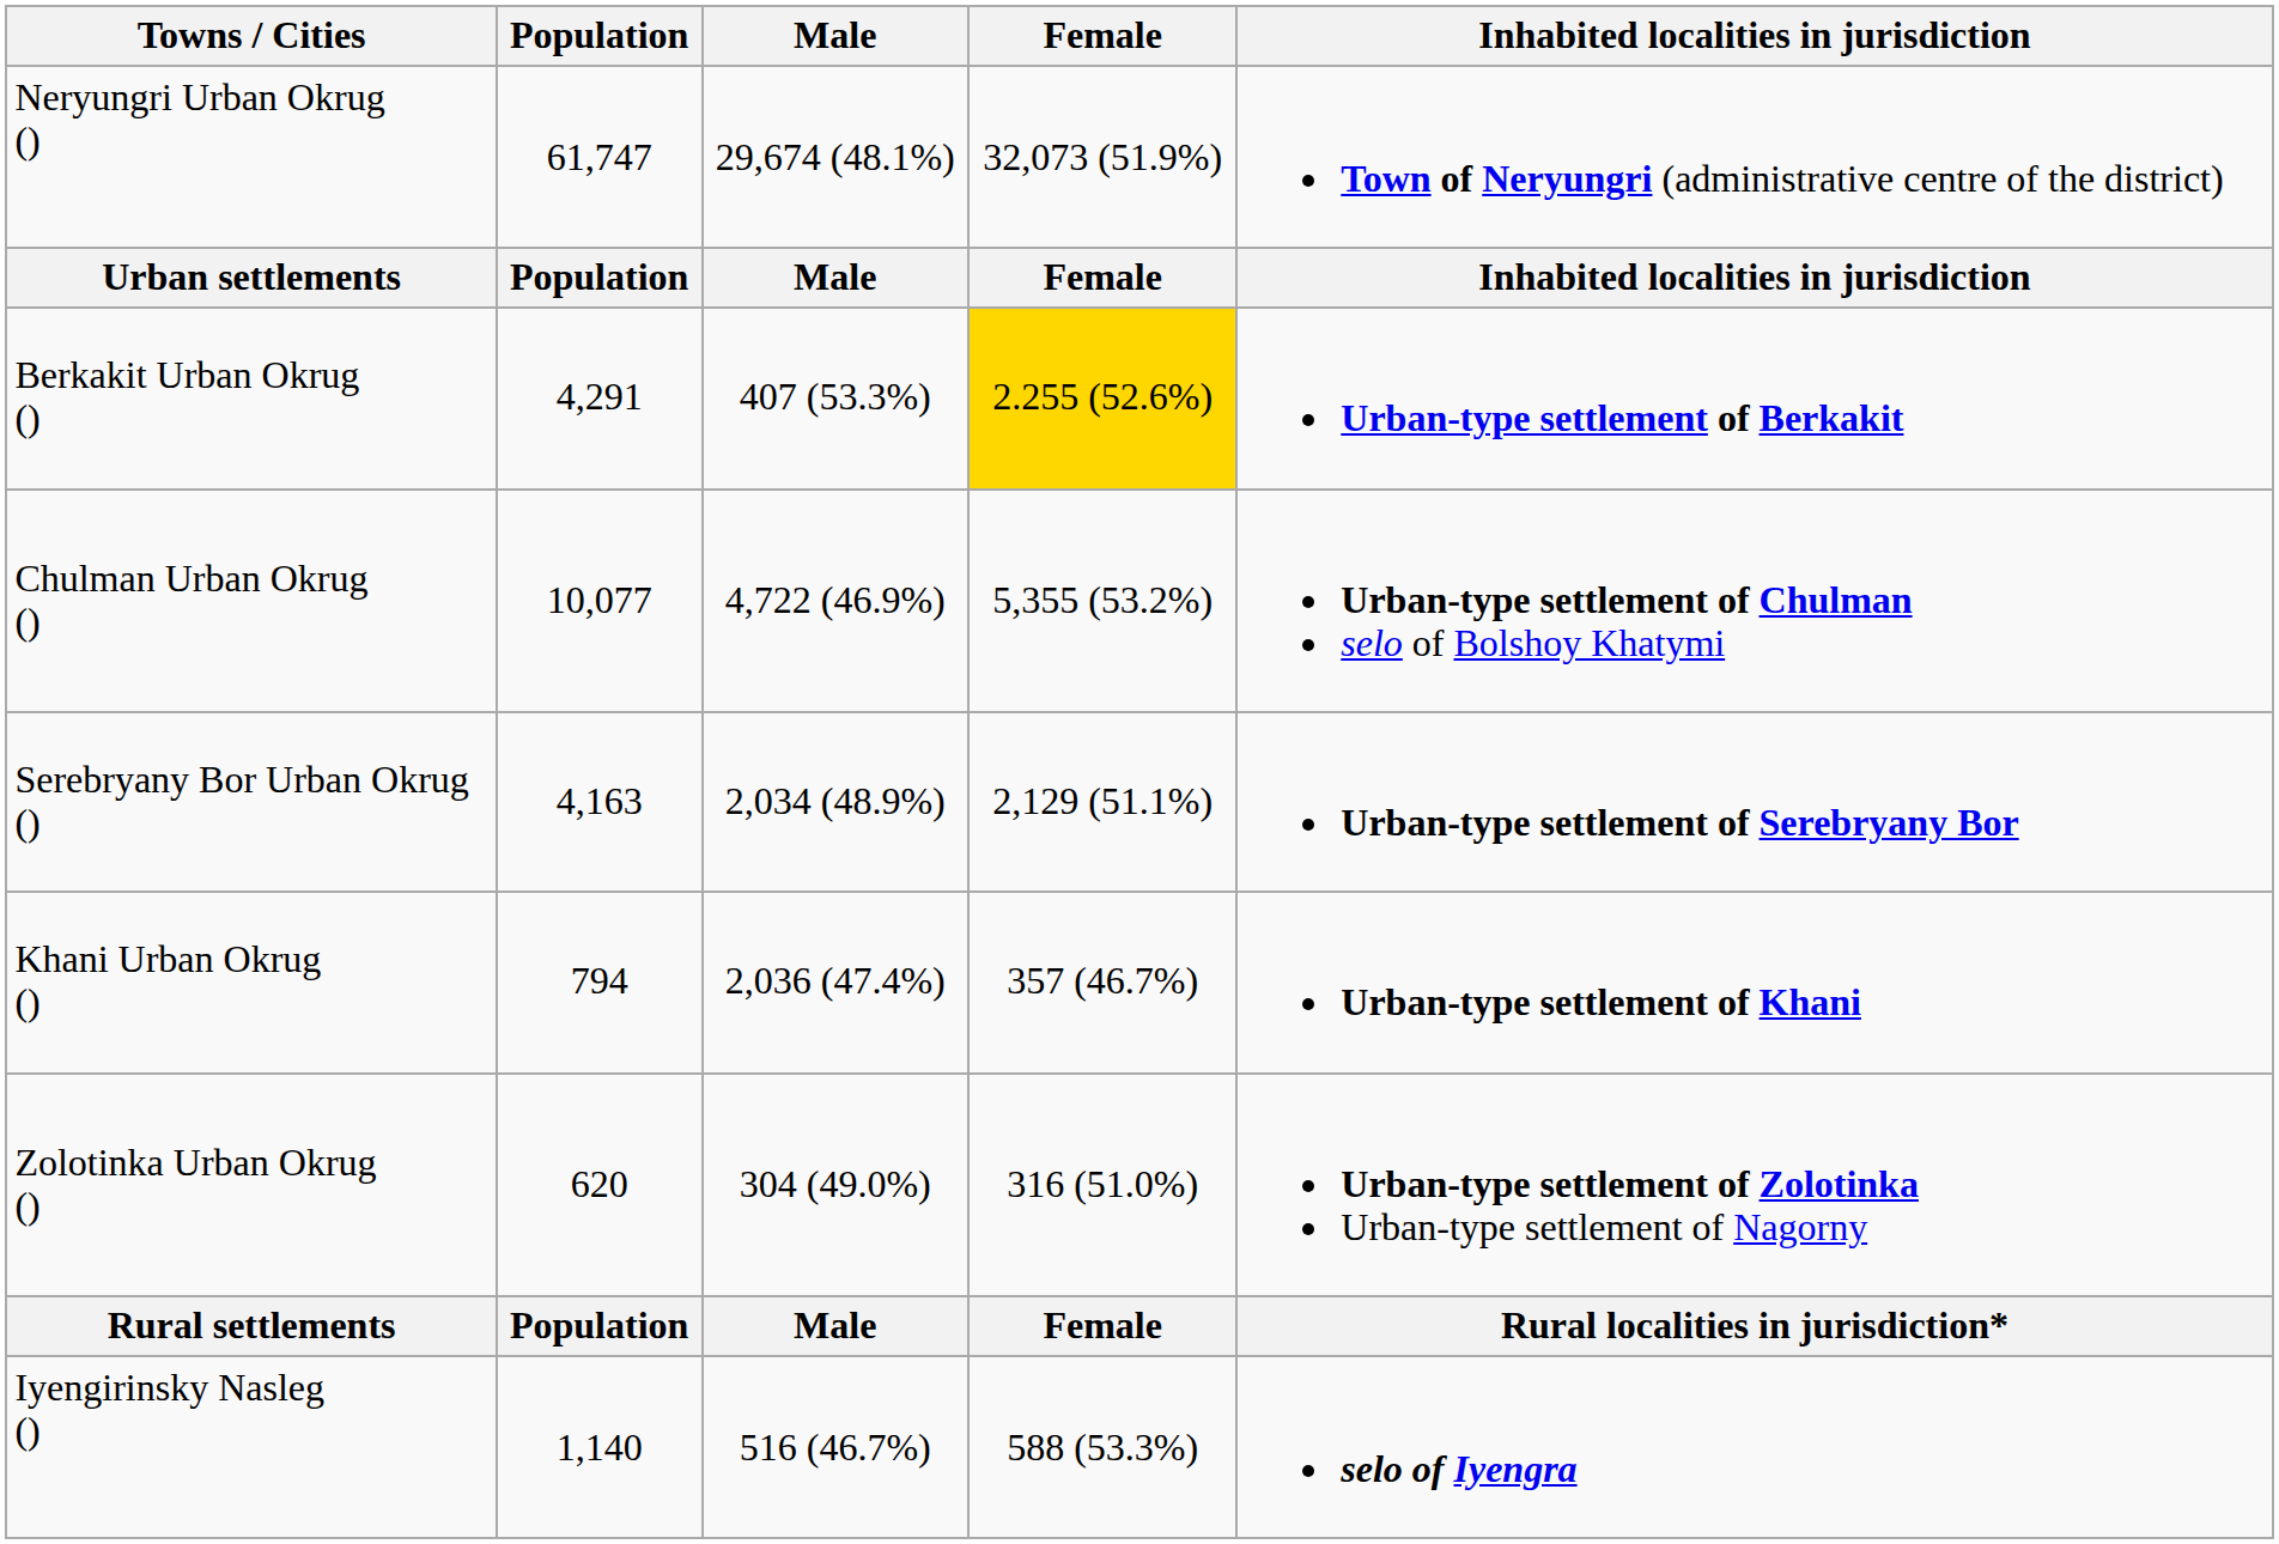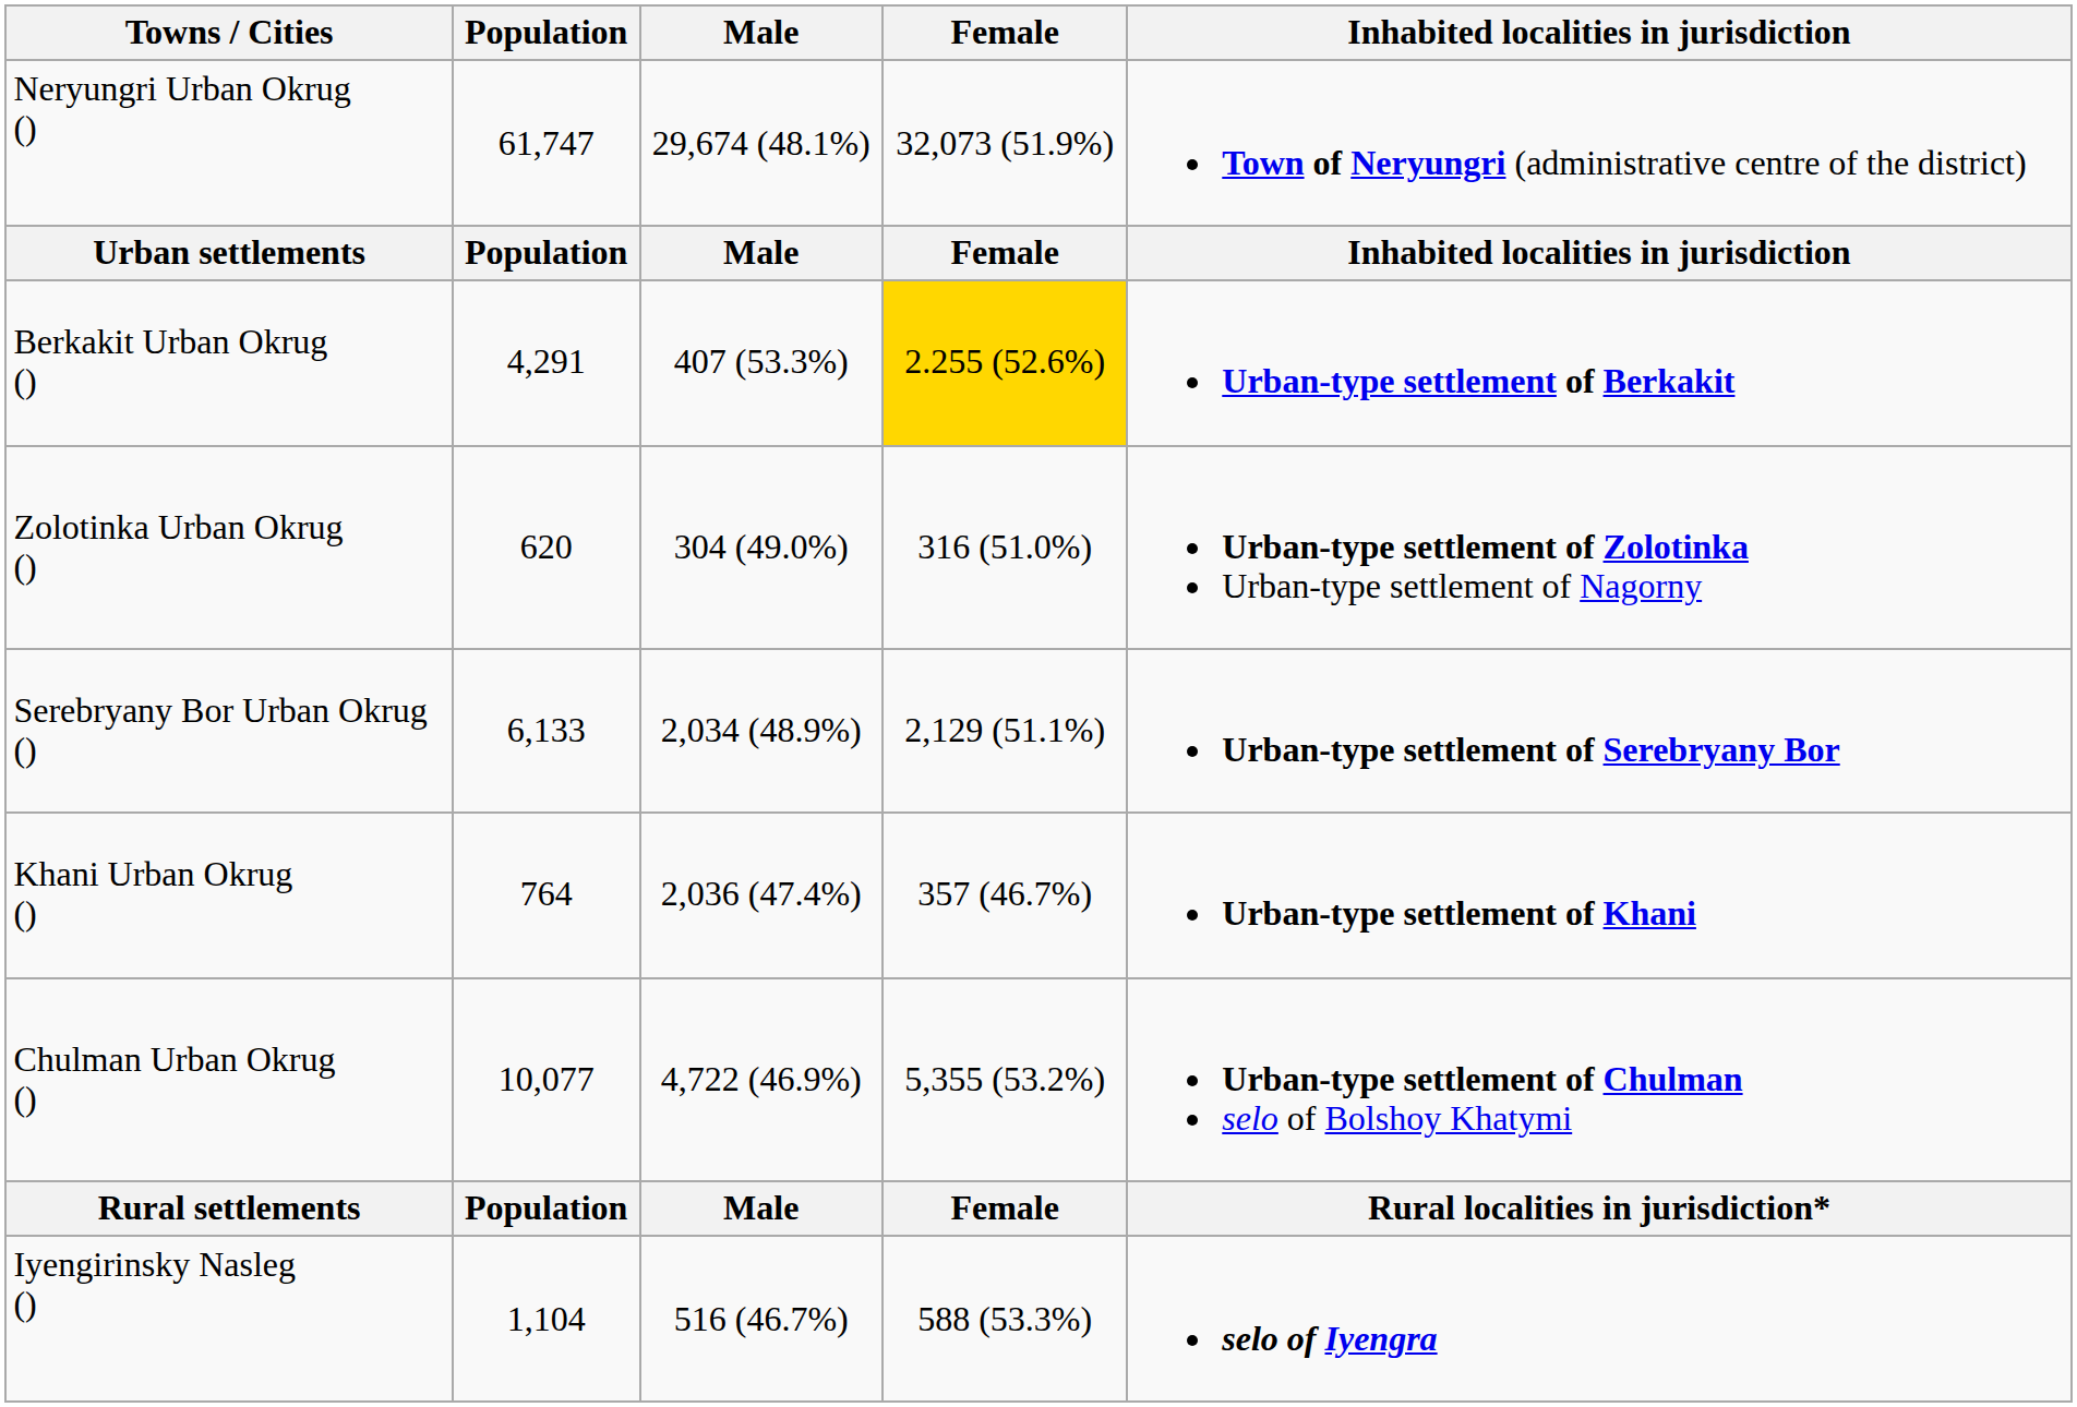rows swapped: Zolotinka Urban Okrug () <-> Chulman Urban Okrug ()
Serebryany Bor Urban Okrug () | Population: 4,163 -> 6,133
Khani Urban Okrug () | Population: 794 -> 764
Iyengirinsky Nasleg () | Population: 1,140 -> 1,104
